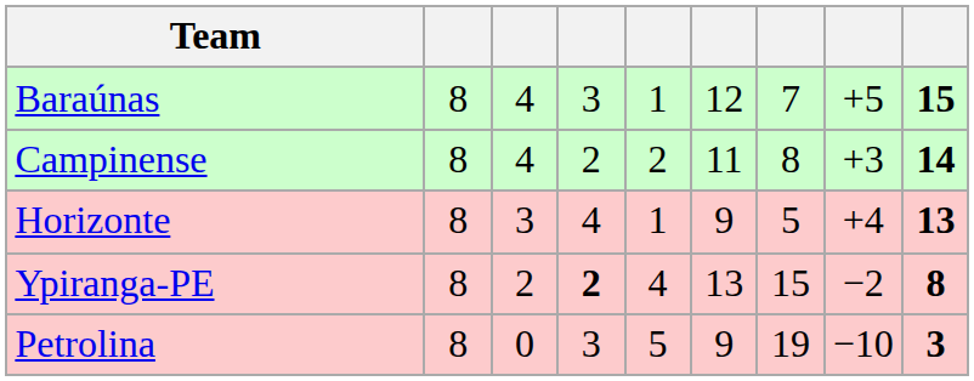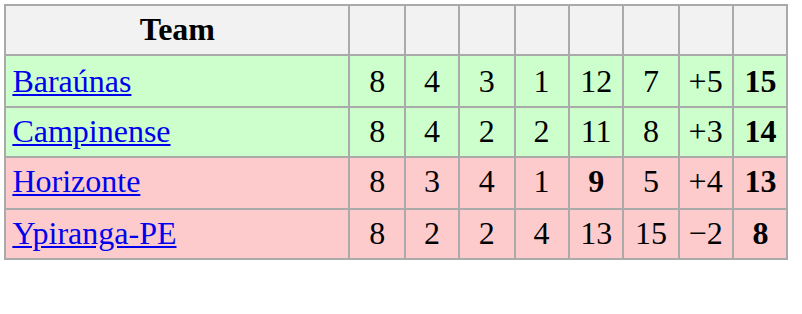Horizonte | column 6: normal -> bold
Ypiranga-PE | column 4: bold -> normal
- row: Petrolina | 8 | 0 | 3 | 5 | 9 | 19 | −10 | 3
